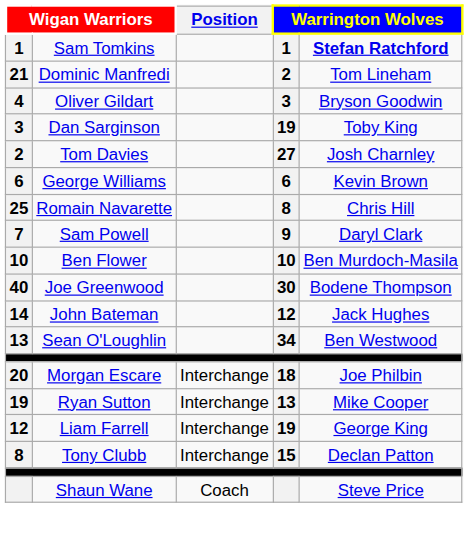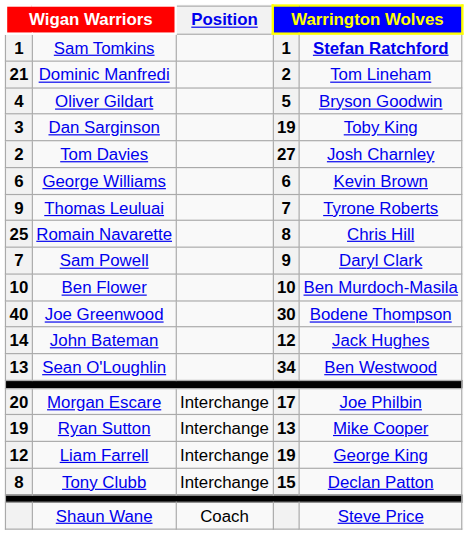Oliver Gildart | column 4: 3 -> 5
+ row: 9 | Thomas Leuluai | 7 | Tyrone Roberts
Morgan Escare | column 4: 18 -> 17
